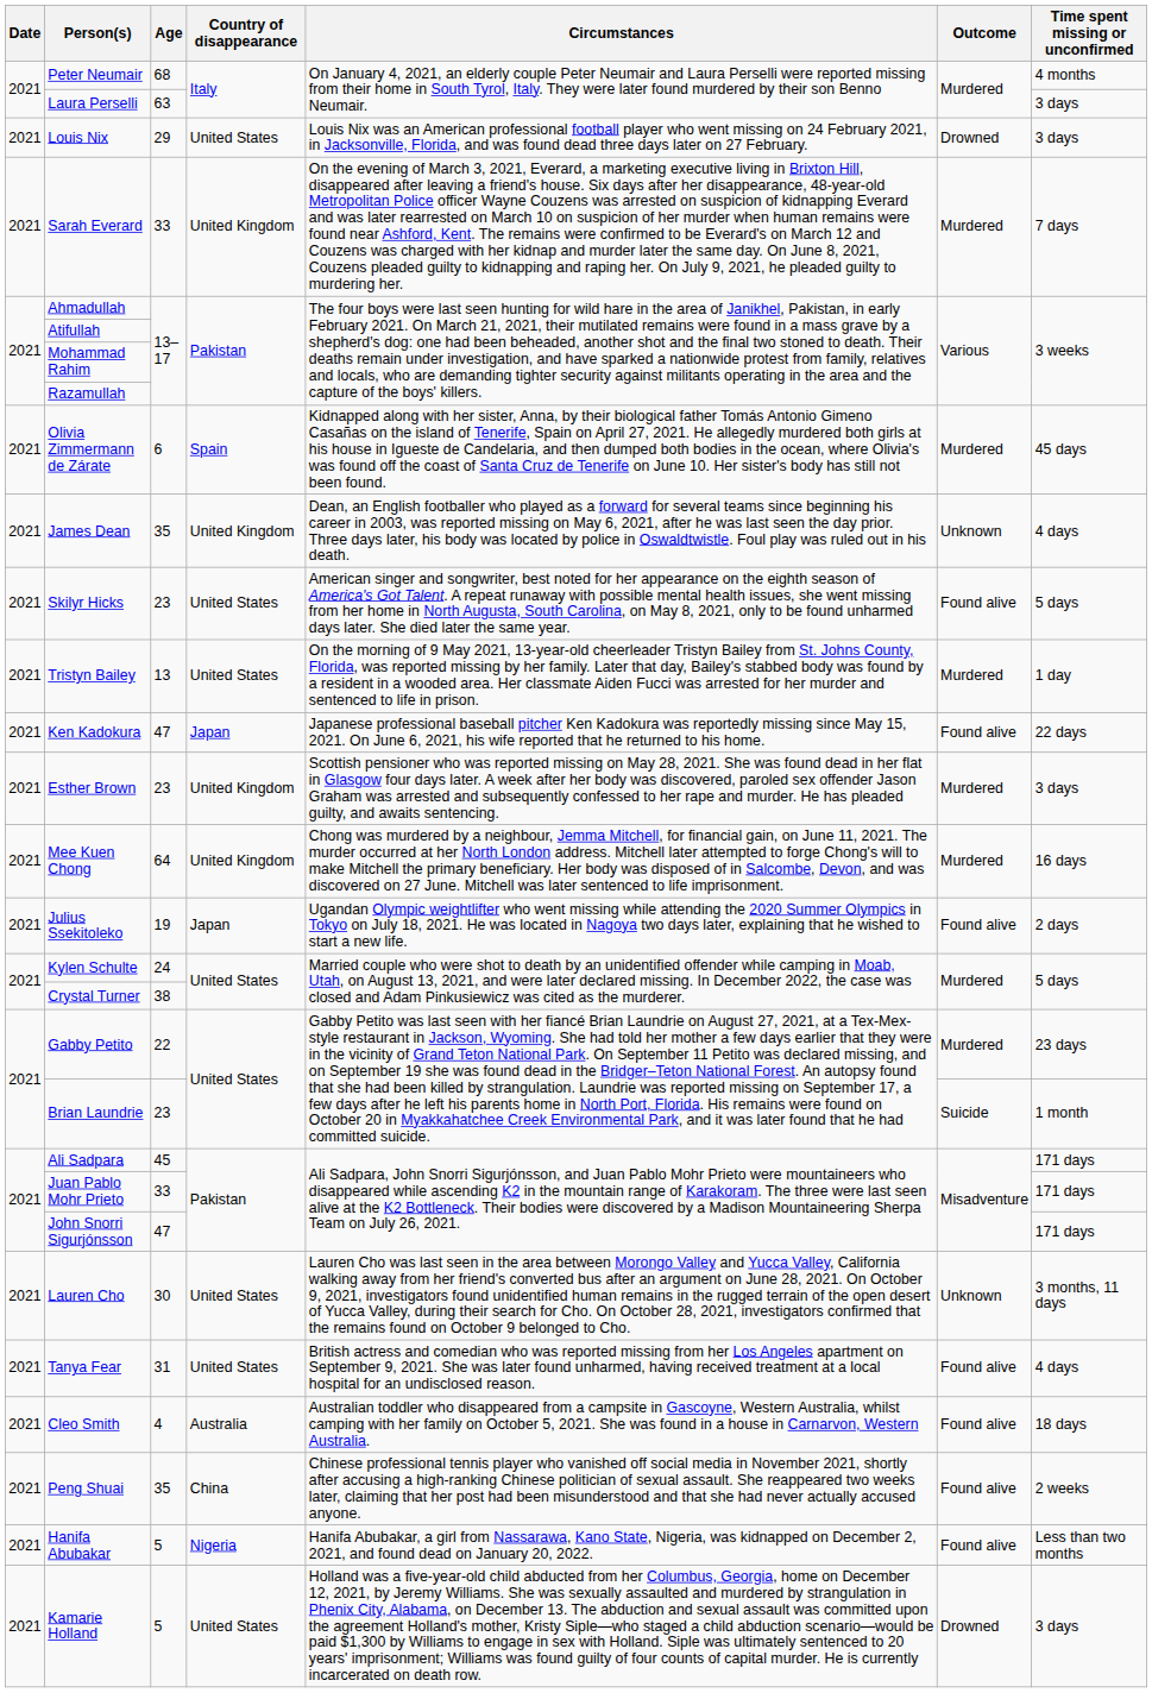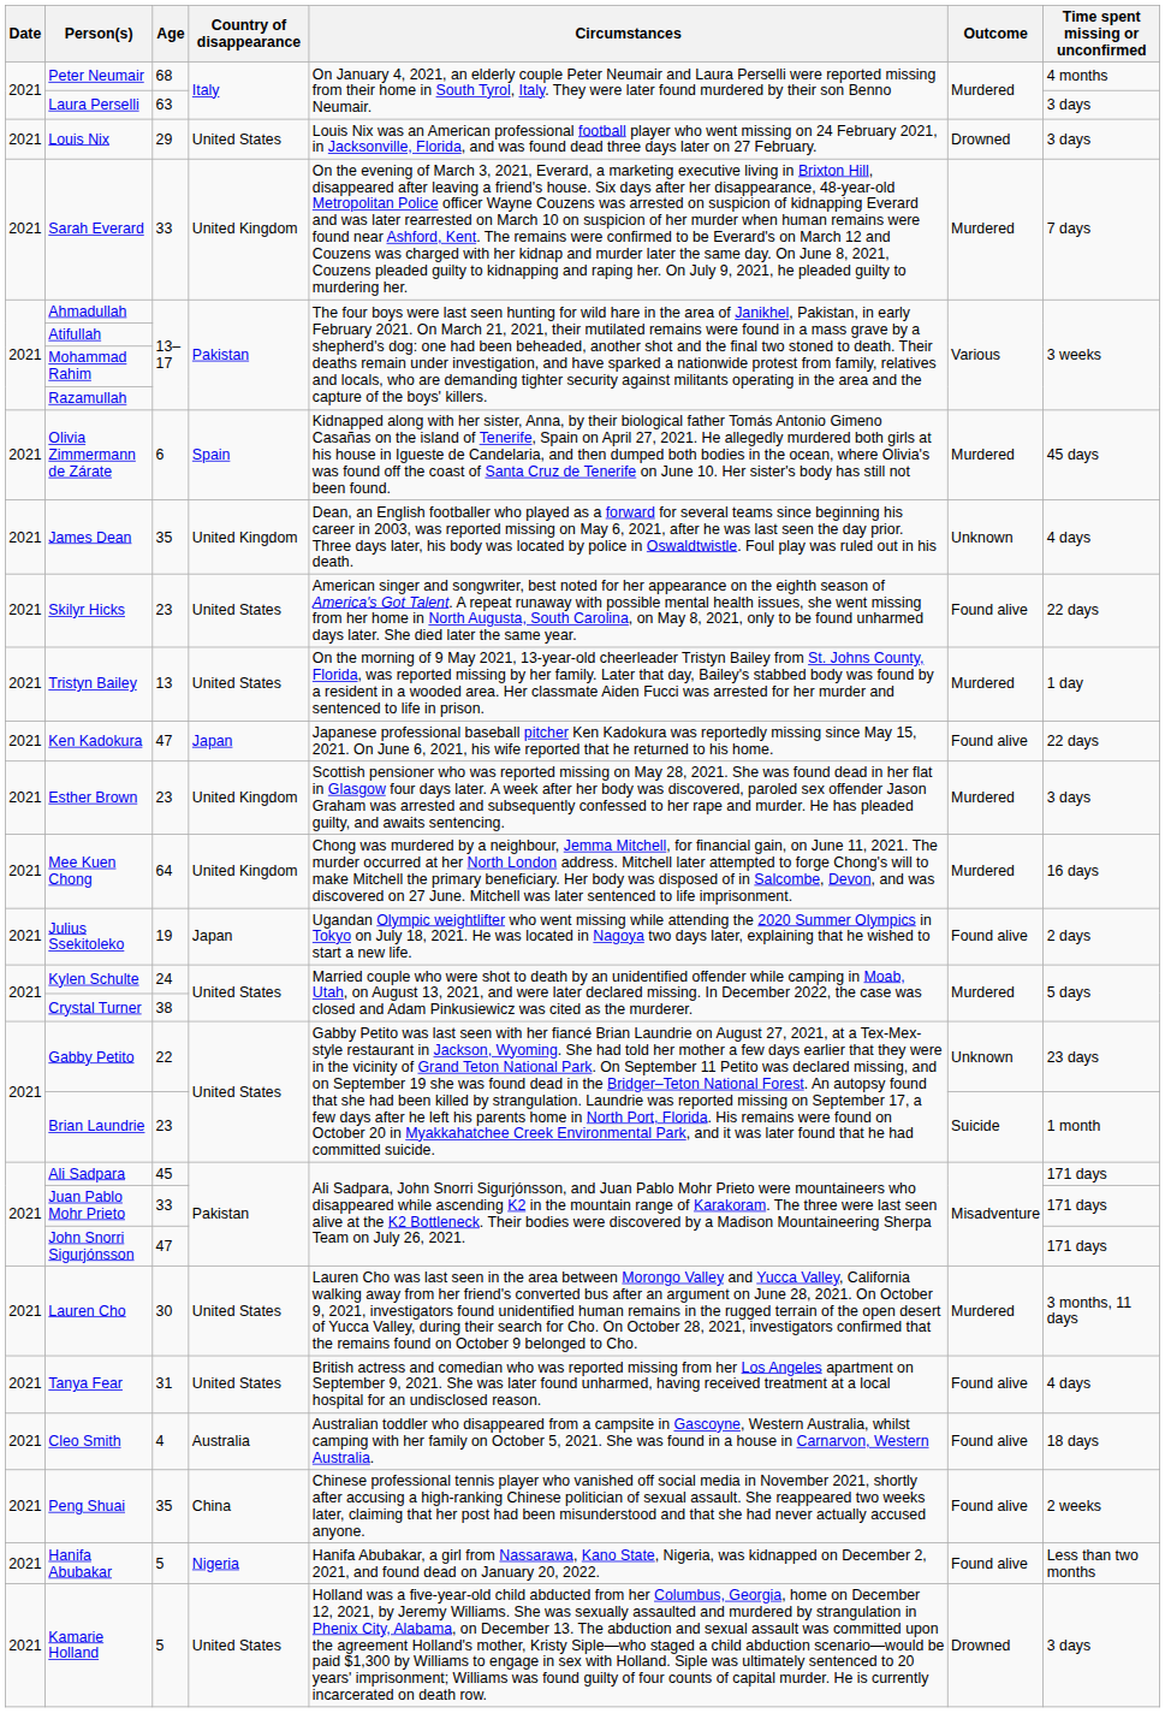Skilyr Hicks | Time spent missing or unconfirmed: 5 days -> 22 days
Gabby Petito | Outcome: Murdered -> Unknown
Lauren Cho | Outcome: Unknown -> Murdered
